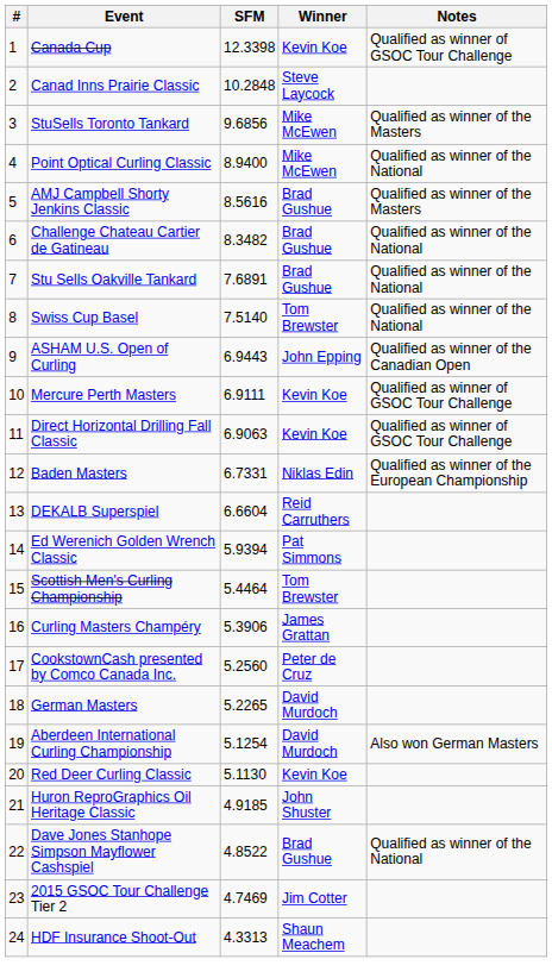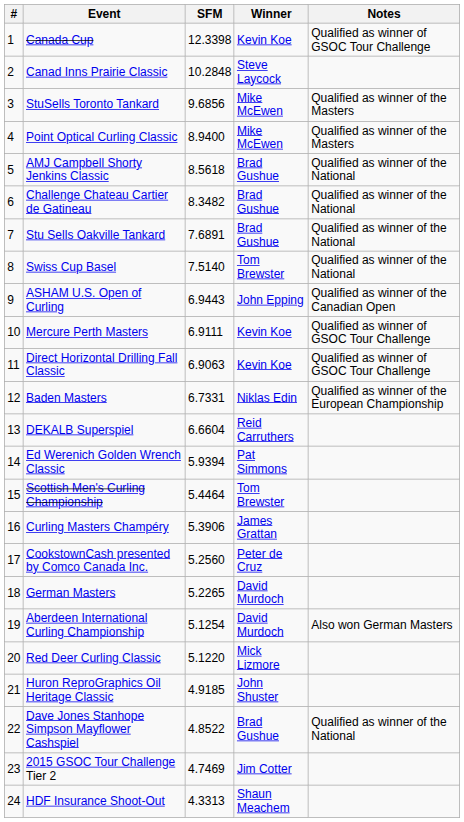Point Optical Curling Classic | Notes: Qualified as winner of the National -> Qualified as winner of the Masters
AMJ Campbell Shorty Jenkins Classic | SFM: 8.5616 -> 8.5618
AMJ Campbell Shorty Jenkins Classic | Notes: Qualified as winner of the Masters -> Qualified as winner of the National
Red Deer Curling Classic | SFM: 5.1130 -> 5.1220
Red Deer Curling Classic | Winner: Kevin Koe -> Mick Lizmore
